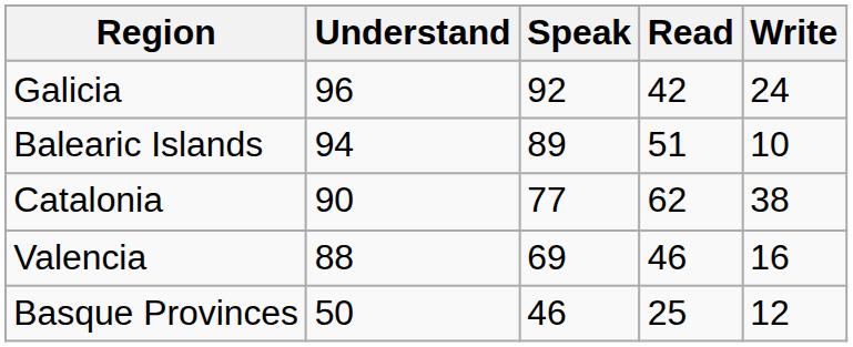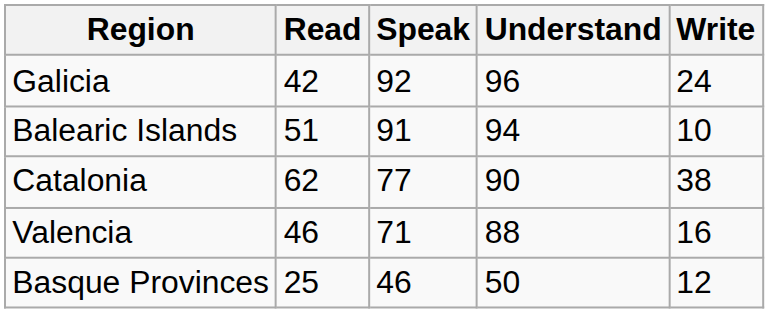columns swapped: Understand <-> Read
Balearic Islands | Speak: 89 -> 91
Valencia | Speak: 69 -> 71
